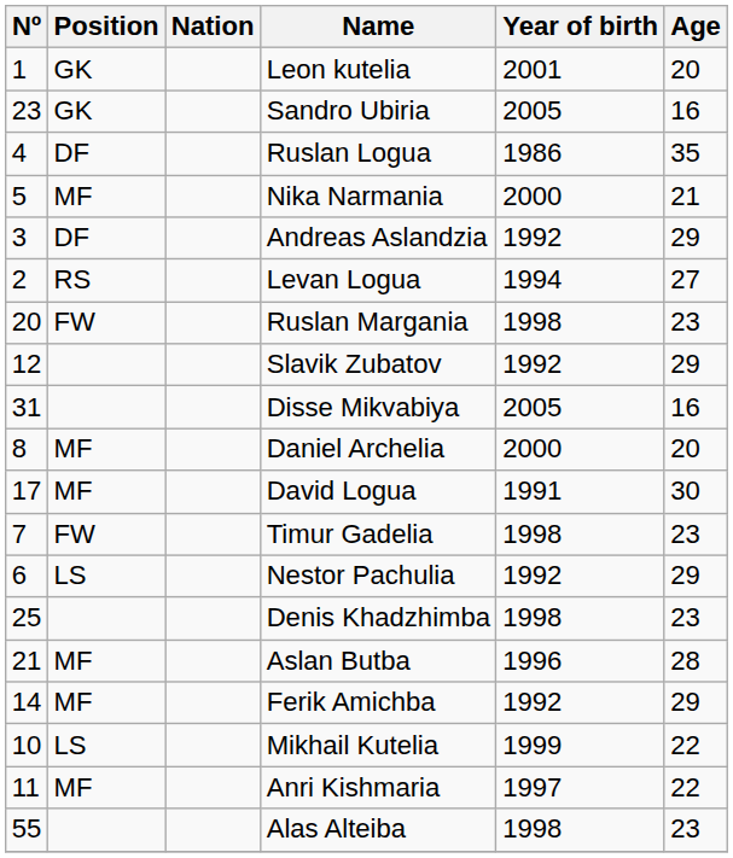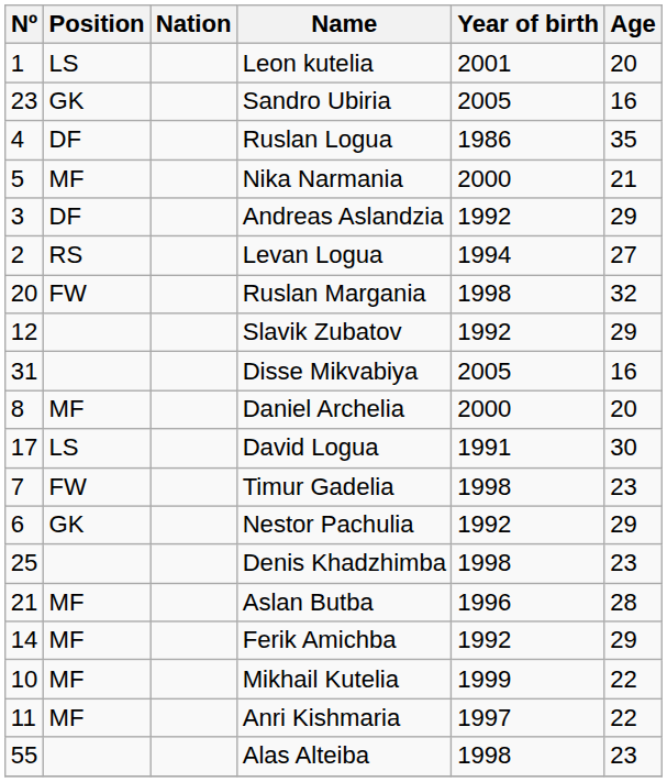Leon kutelia | Position: GK -> LS
Ruslan Margania | Age: 23 -> 32
David Logua | Position: MF -> LS
Nestor Pachulia | Position: LS -> GK
Mikhail Kutelia | Position: LS -> MF
